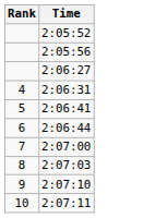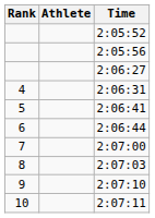+ column: Athlete
